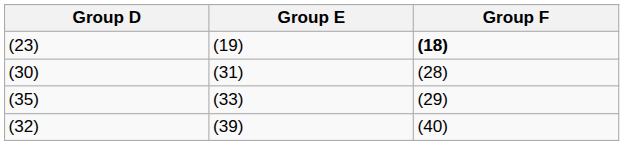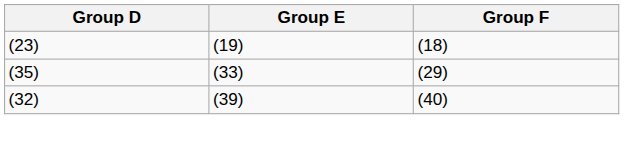(23) | Group F: bold -> normal
- row: (30) | (31) | (28)
